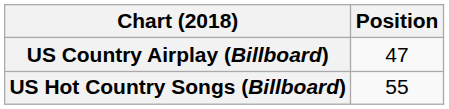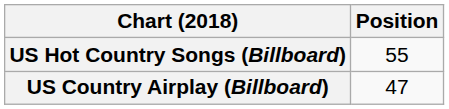rows swapped: US Country Airplay (Billboard) <-> US Hot Country Songs (Billboard)
